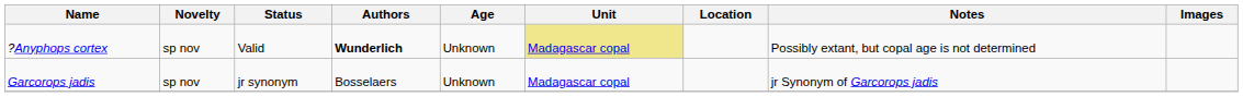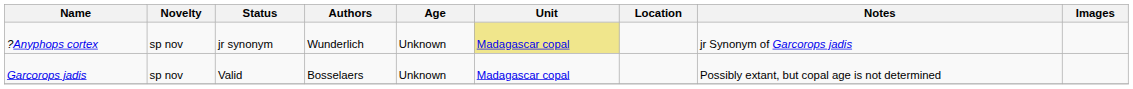?Anyphops cortex | Status: Valid -> jr synonym
?Anyphops cortex | Authors: bold -> normal
?Anyphops cortex | Notes: Possibly extant, but copal age is not determined -> jr Synonym of Garcorops jadis
Garcorops jadis | Status: jr synonym -> Valid
Garcorops jadis | Notes: jr Synonym of Garcorops jadis -> Possibly extant, but copal age is not determined
